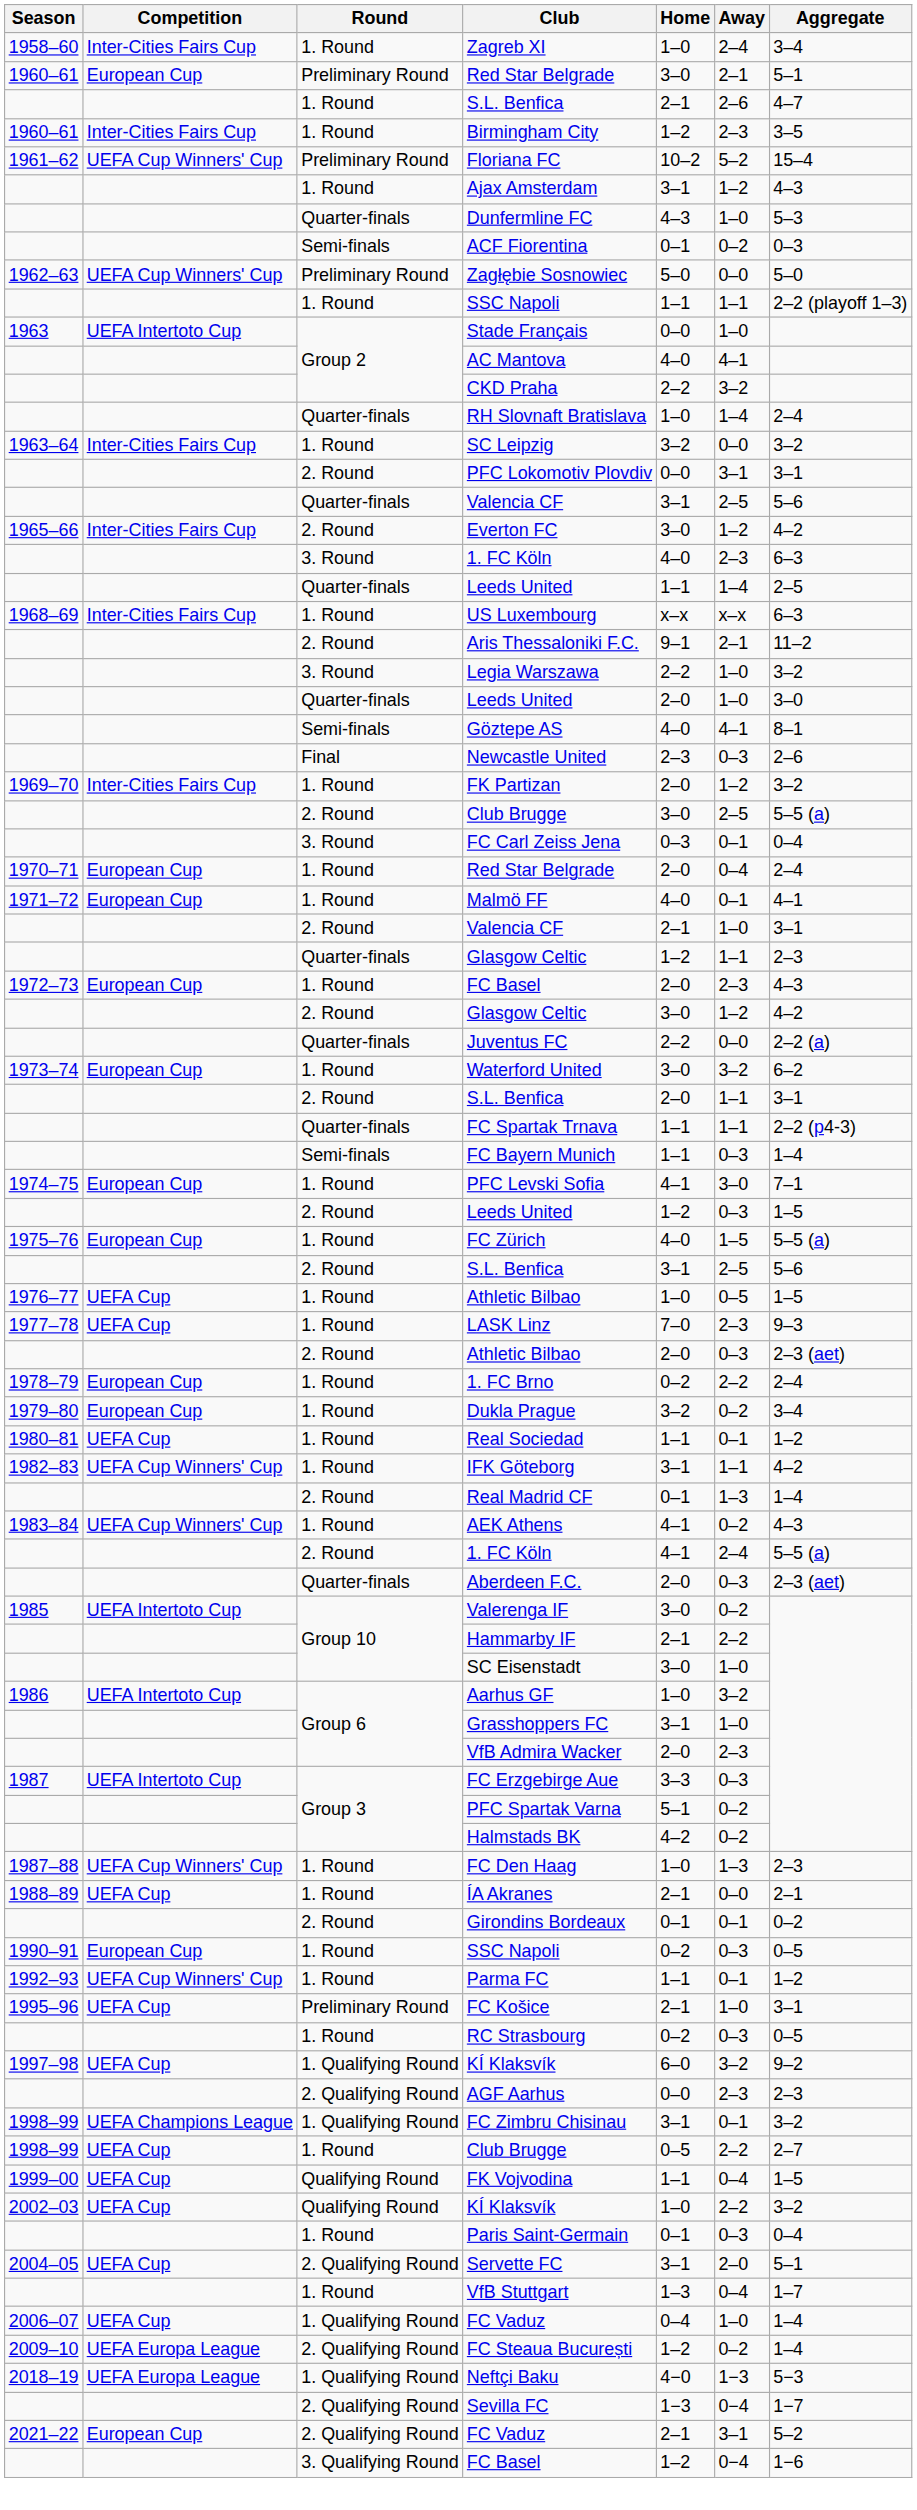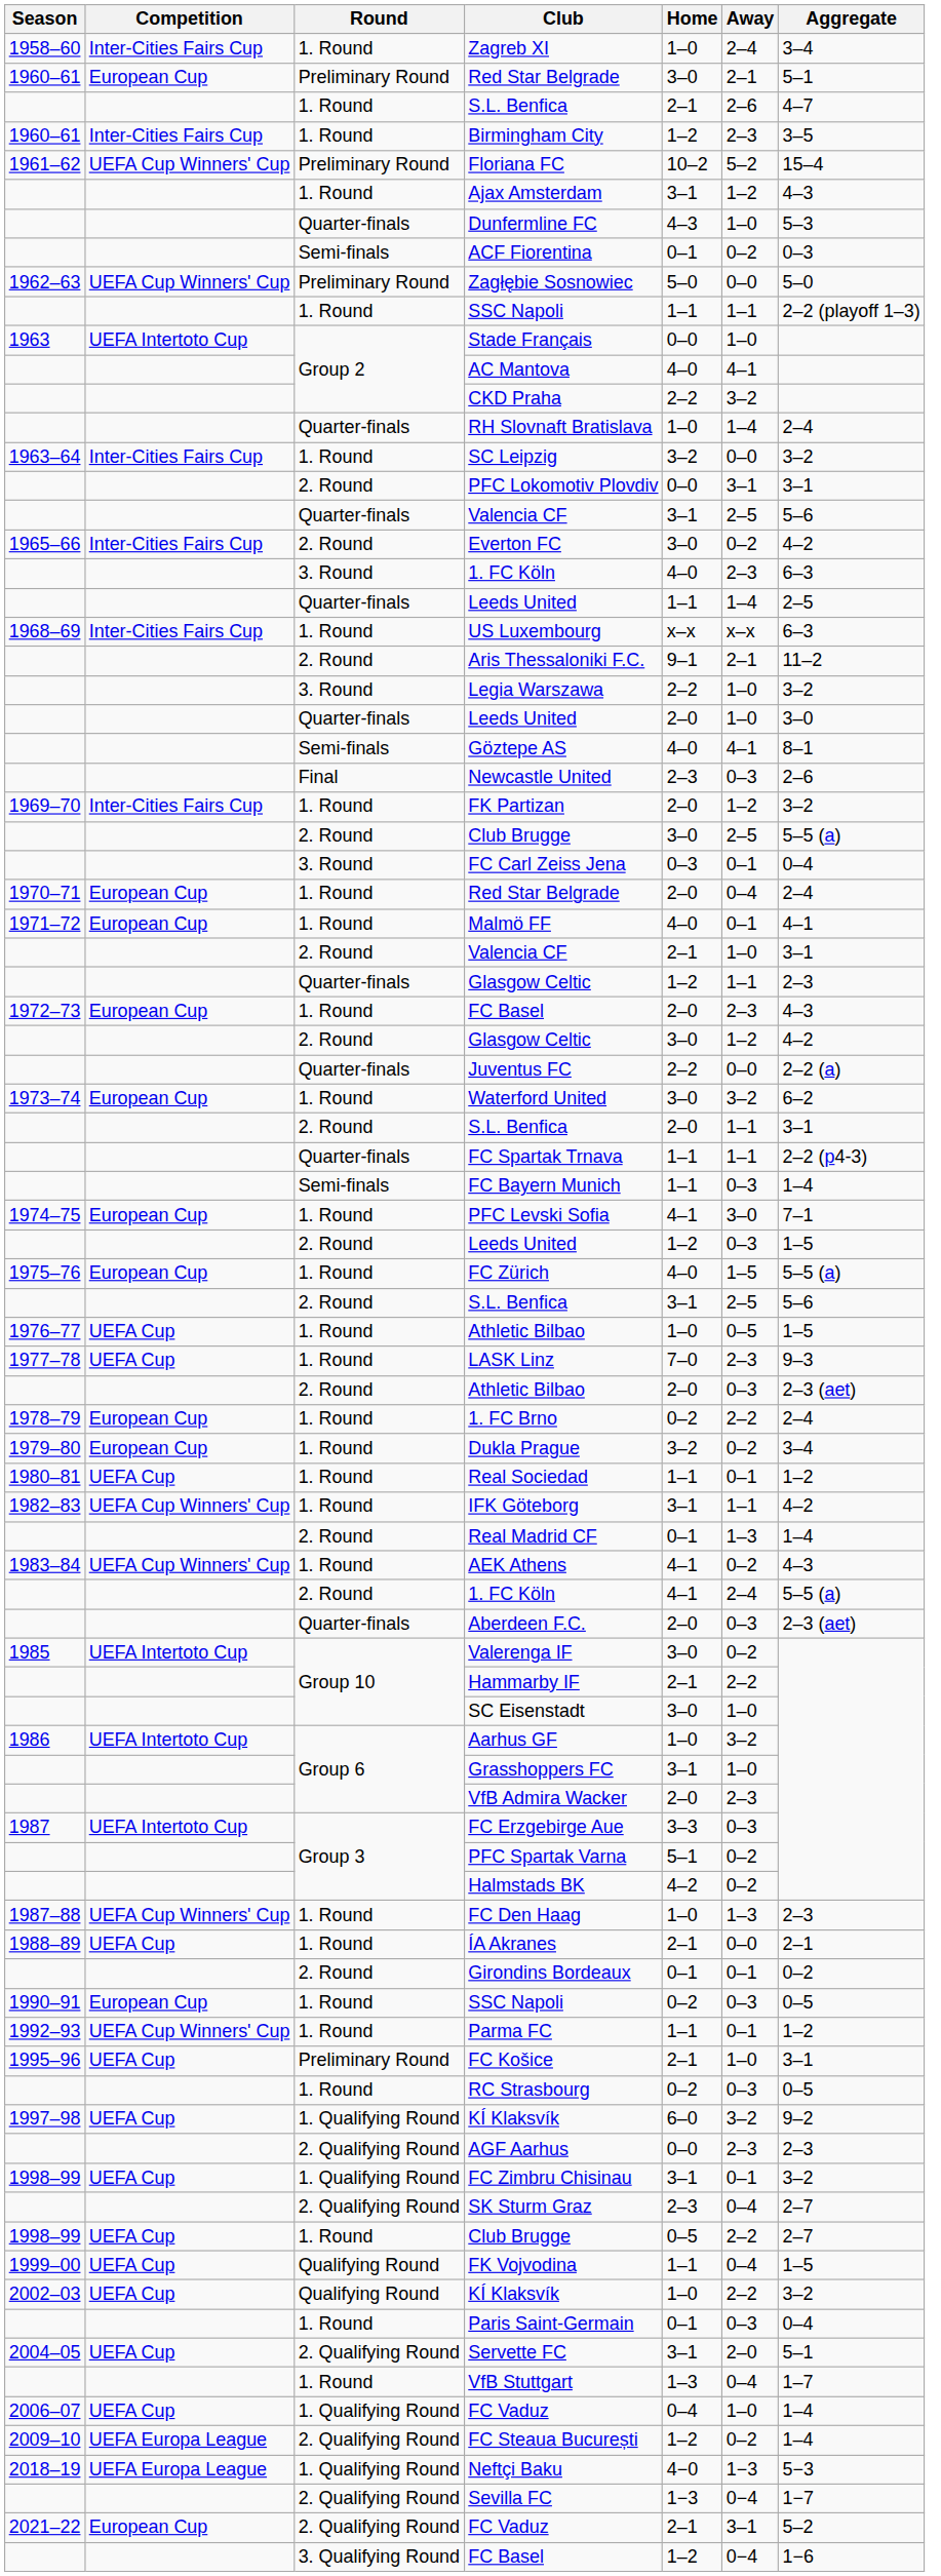Everton FC | Away: 1–2 -> 0–2
FC Zimbru Chisinau | Competition: UEFA Champions League -> UEFA Cup
+ row: 2. Qualifying Round | SK Sturm Graz | 2–3 | 0–4 | 2–7
